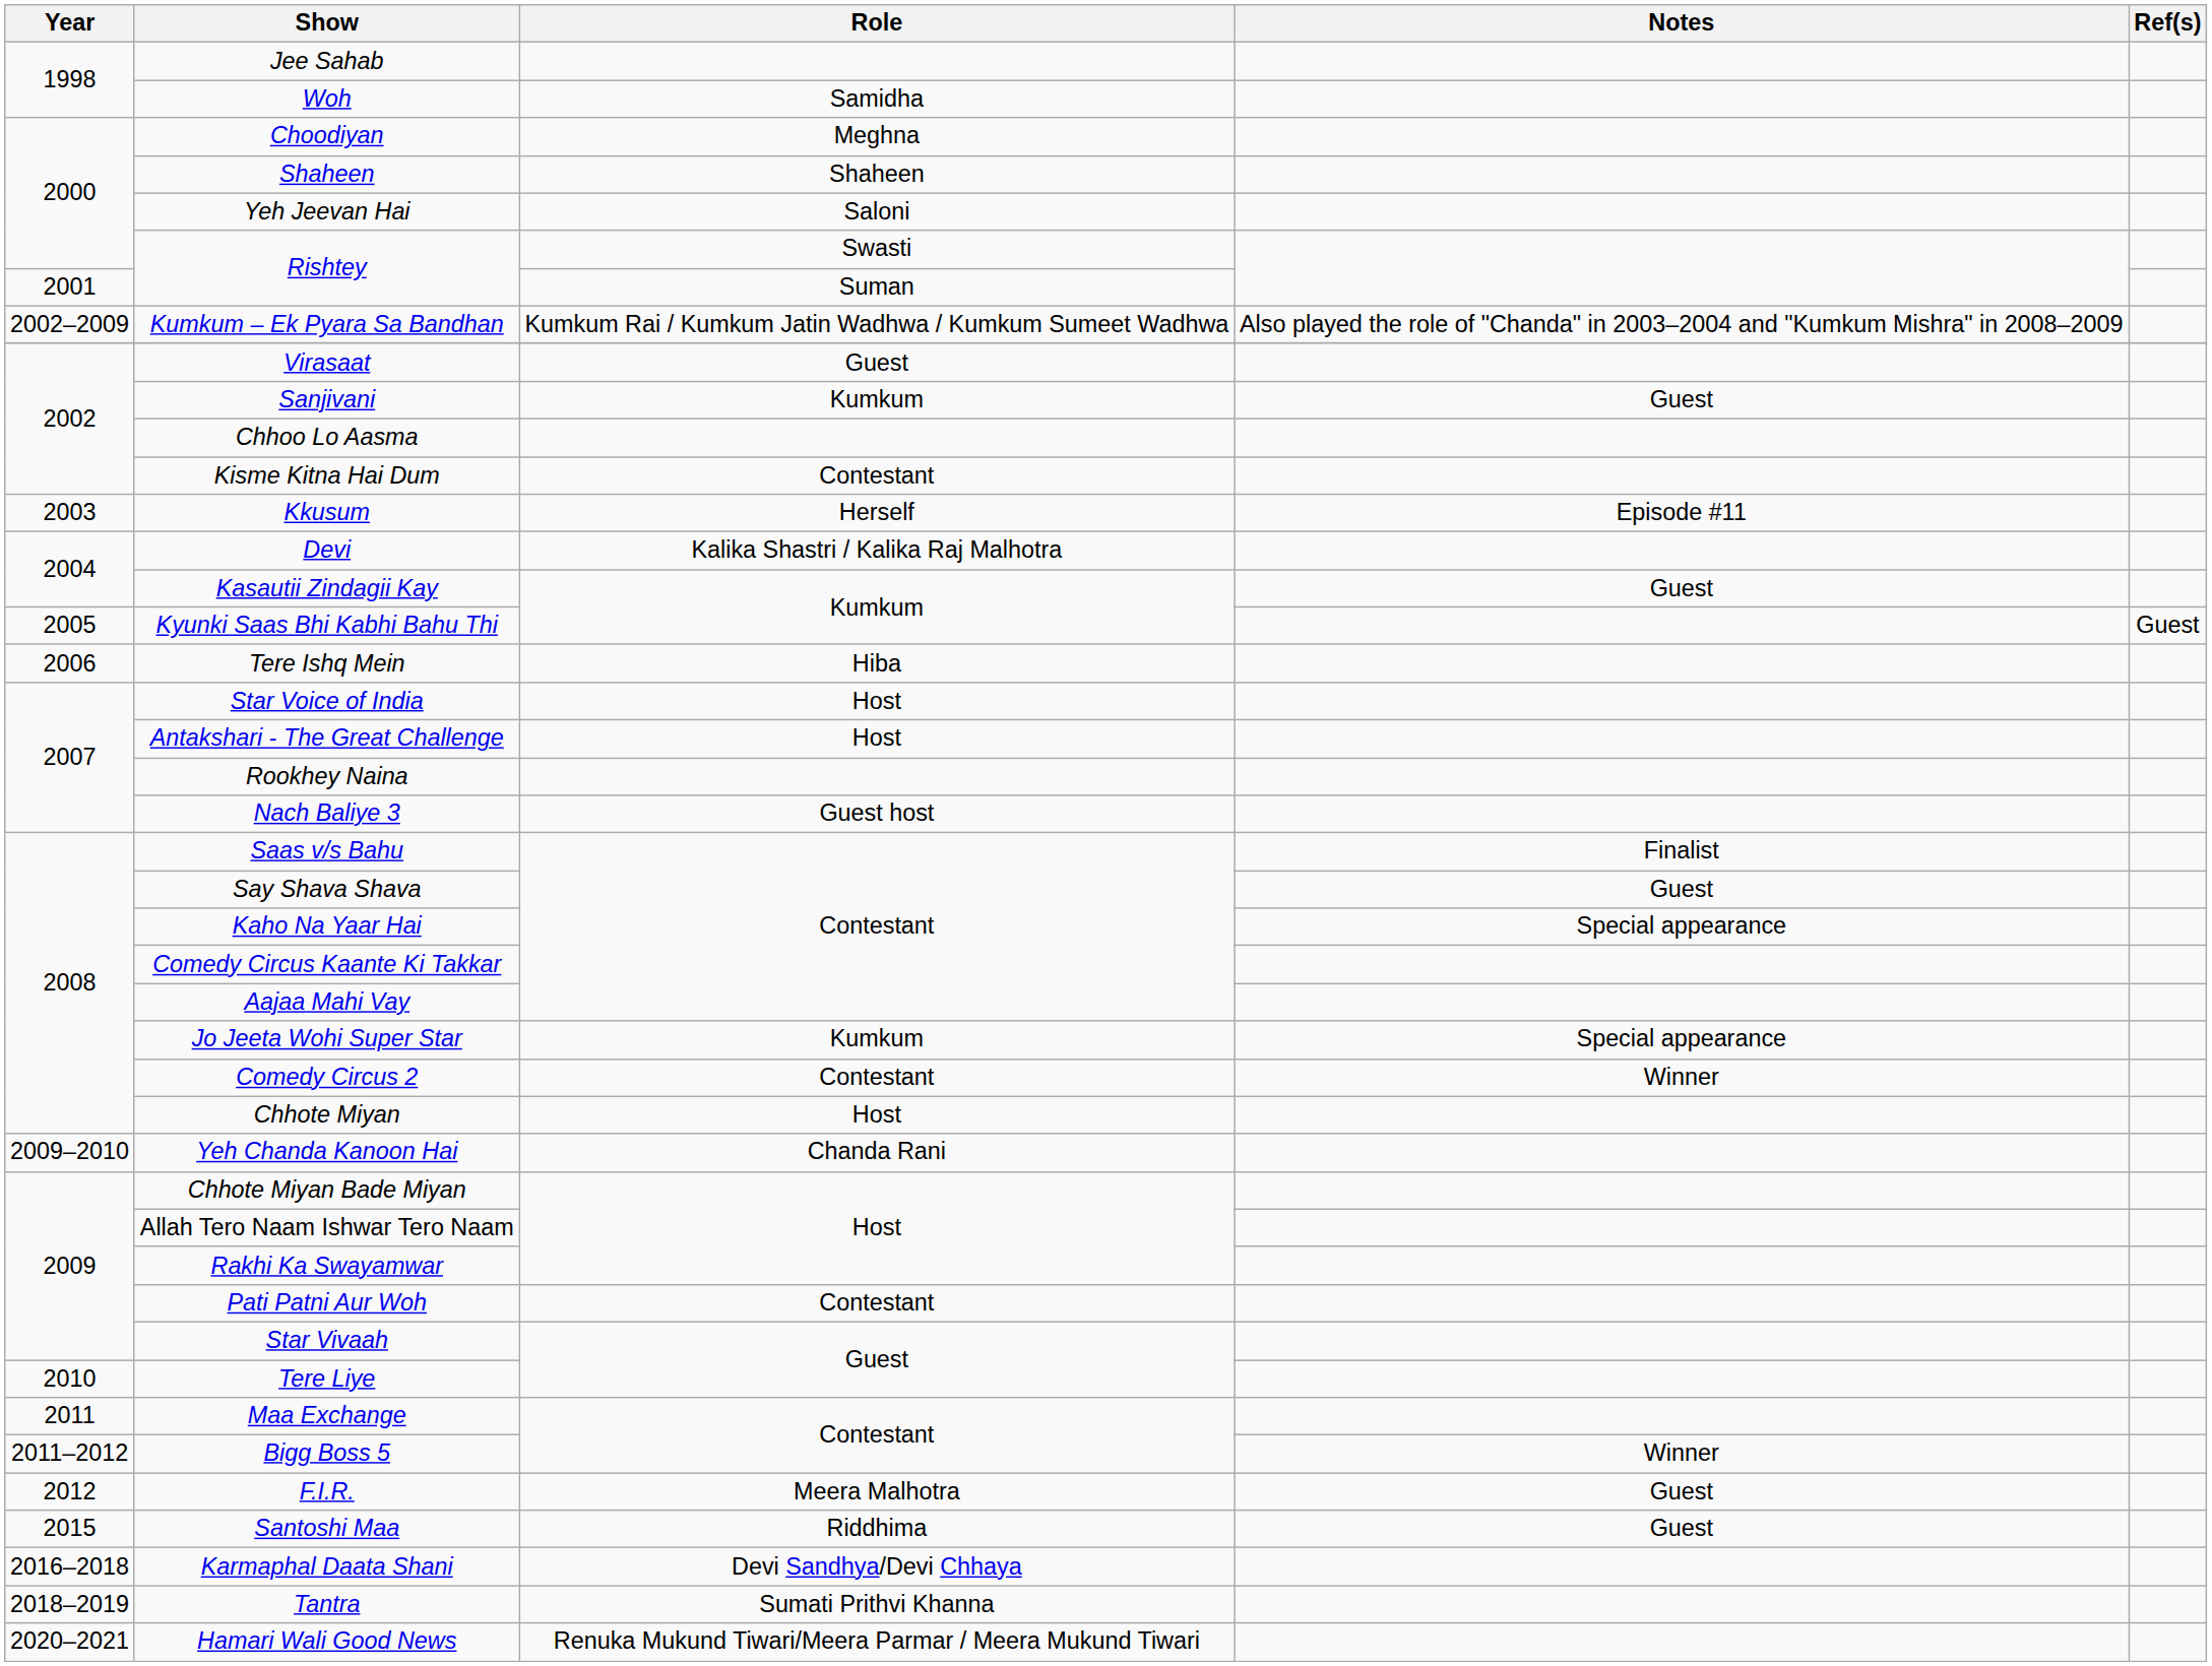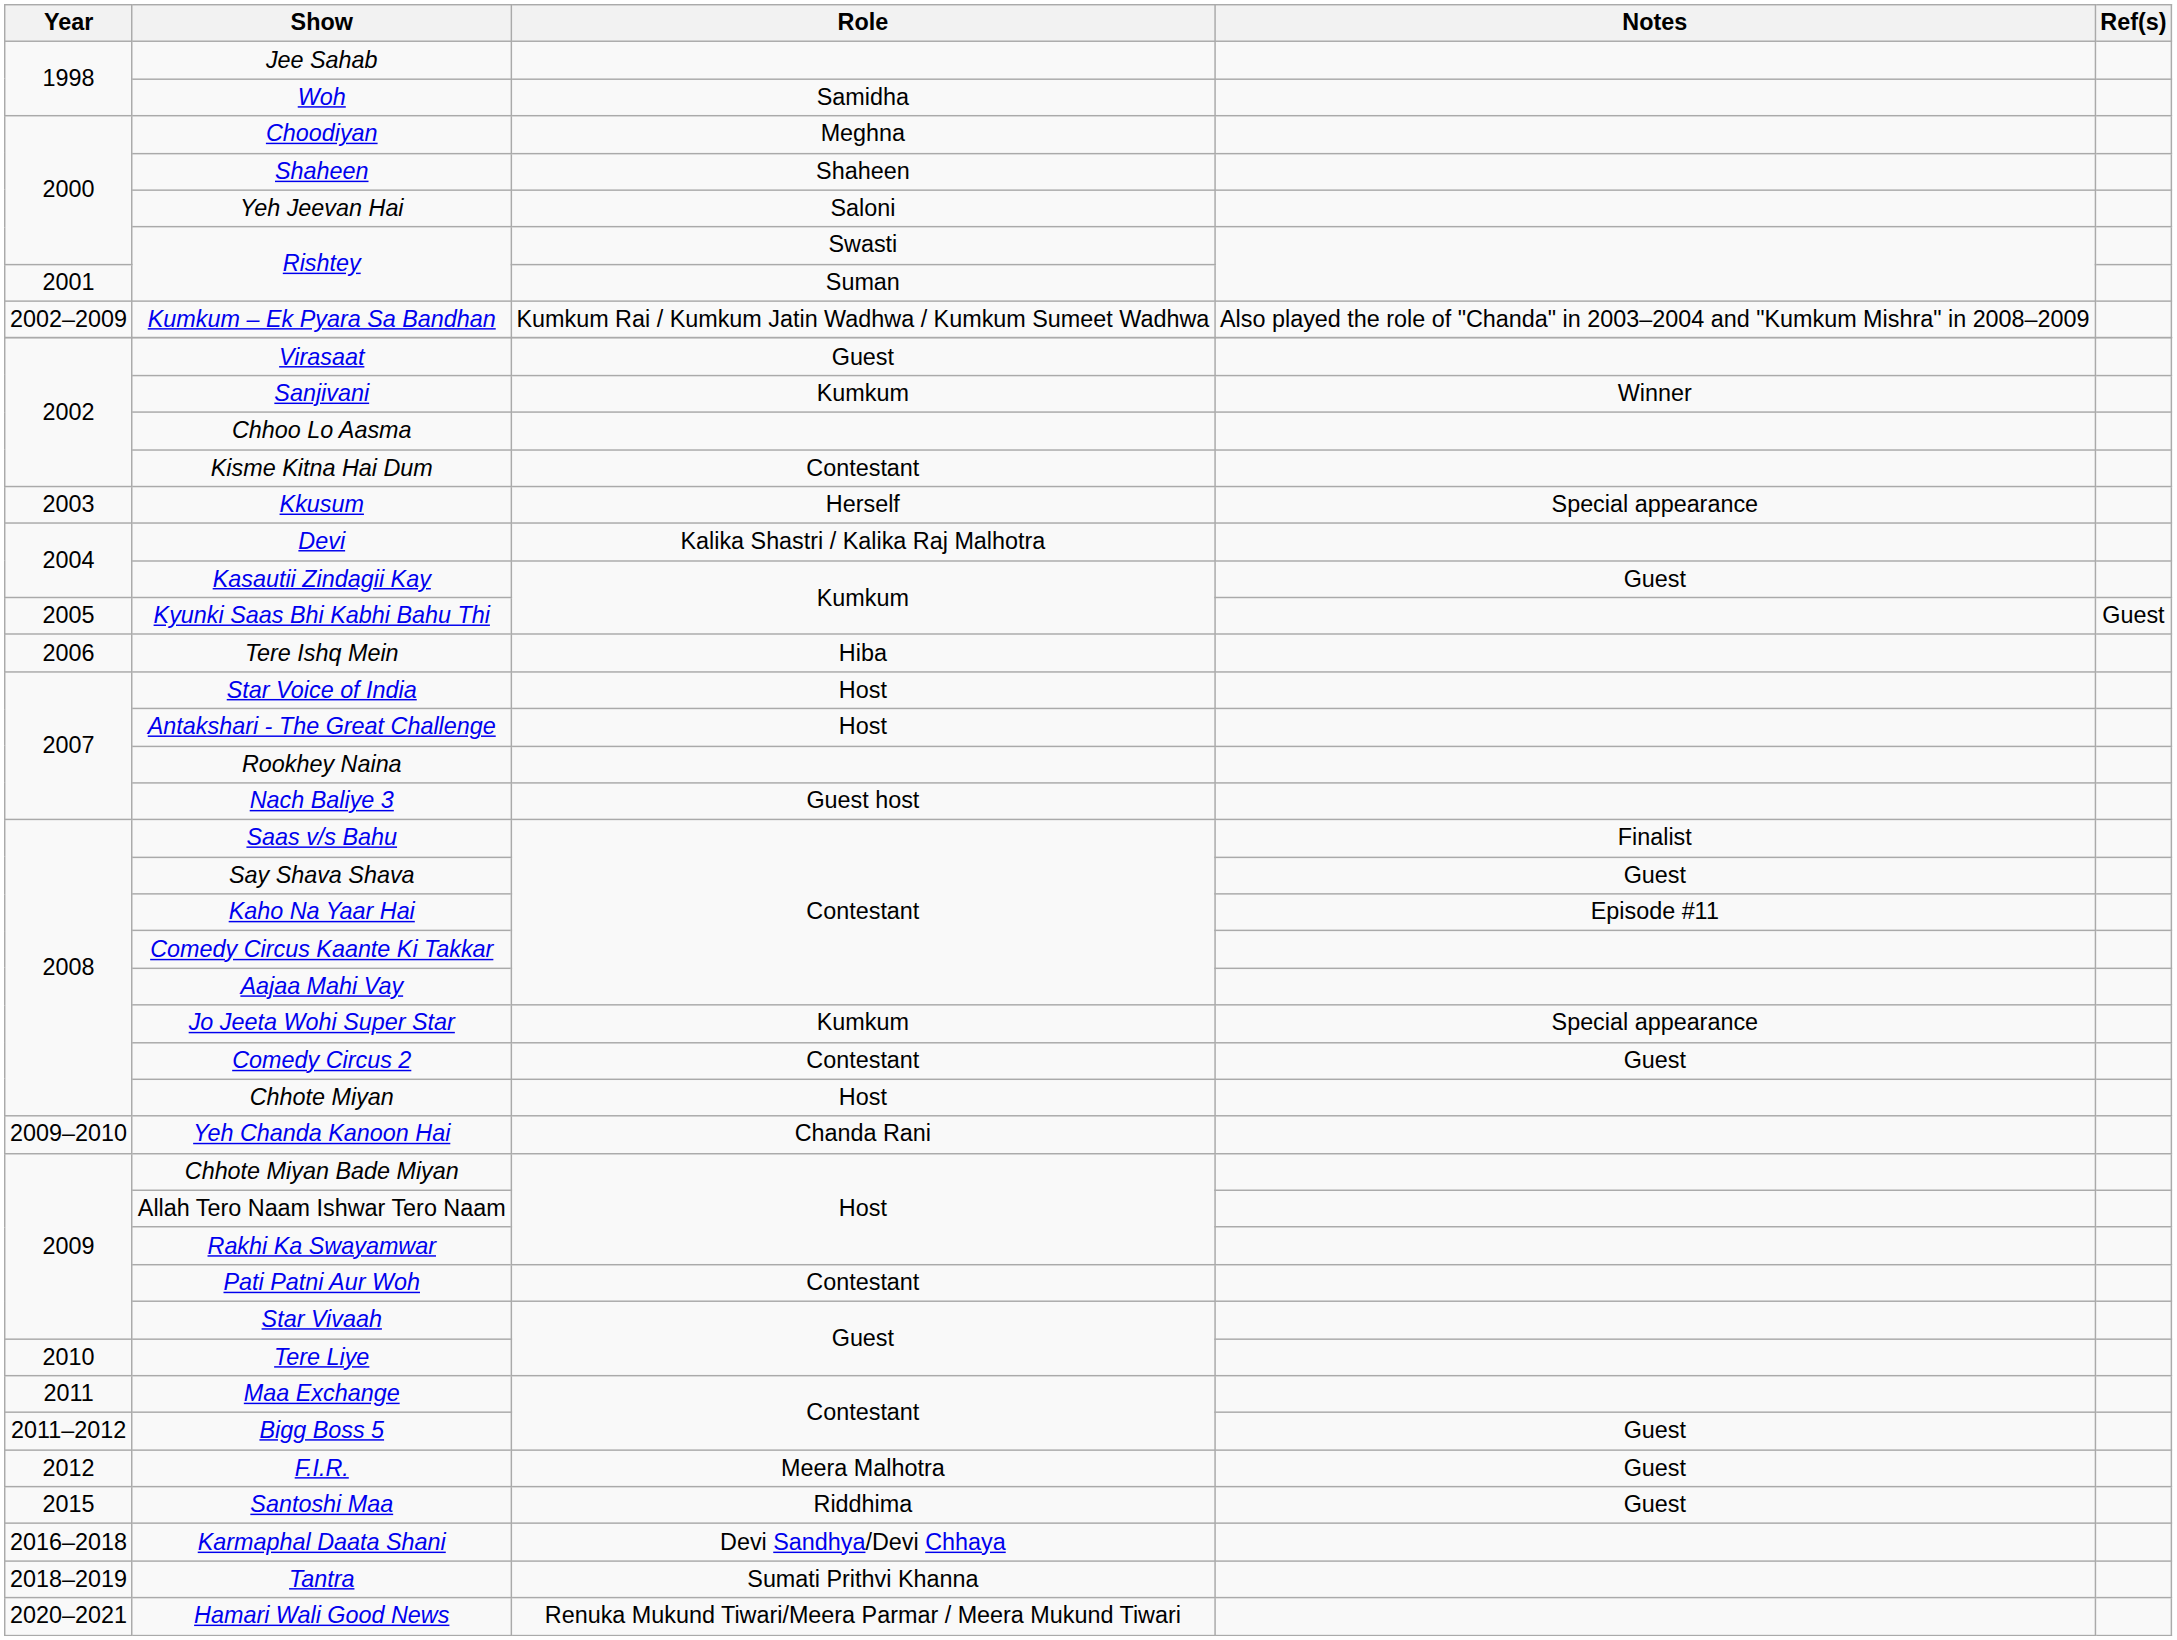Sanjivani | Notes: Guest -> Winner
Kkusum | Notes: Episode #11 -> Special appearance
Kaho Na Yaar Hai | Notes: Special appearance -> Episode #11
Comedy Circus 2 | Notes: Winner -> Guest
Bigg Boss 5 | Notes: Winner -> Guest
